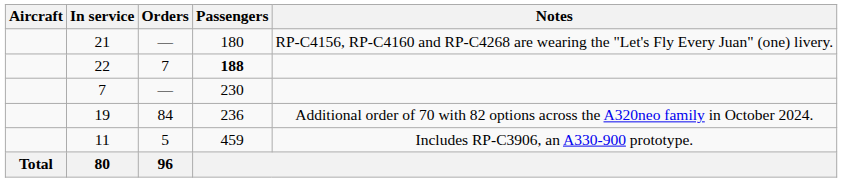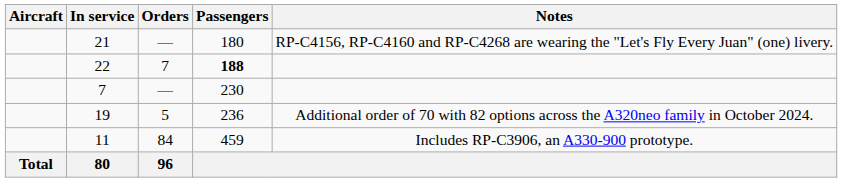19 | Orders: 84 -> 5
11 | Orders: 5 -> 84
